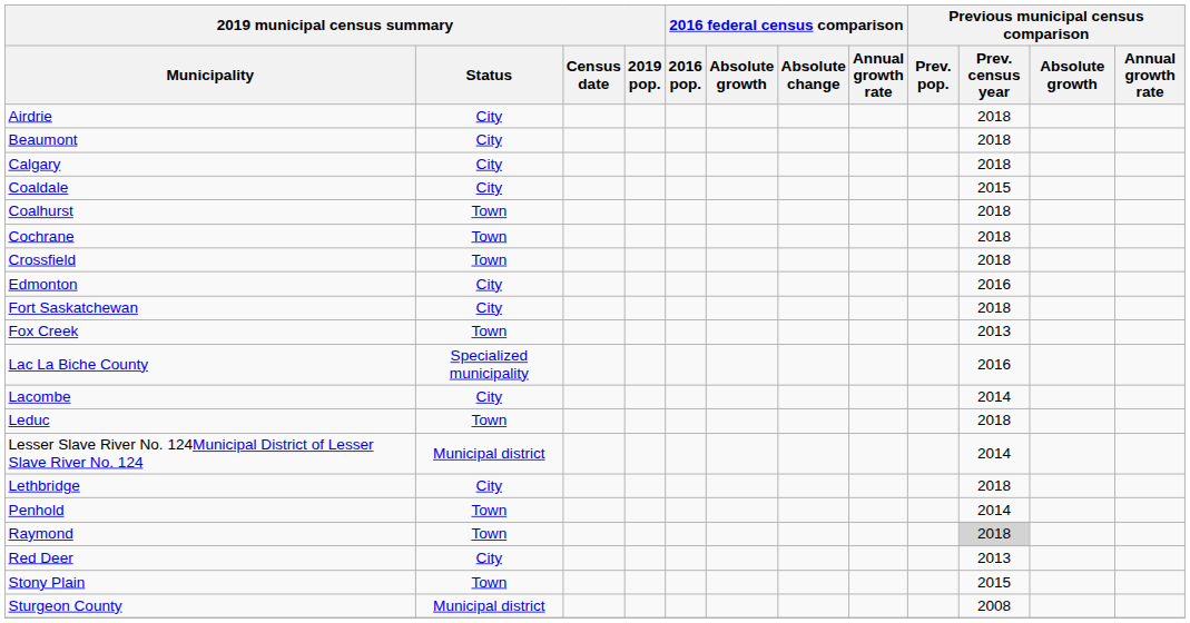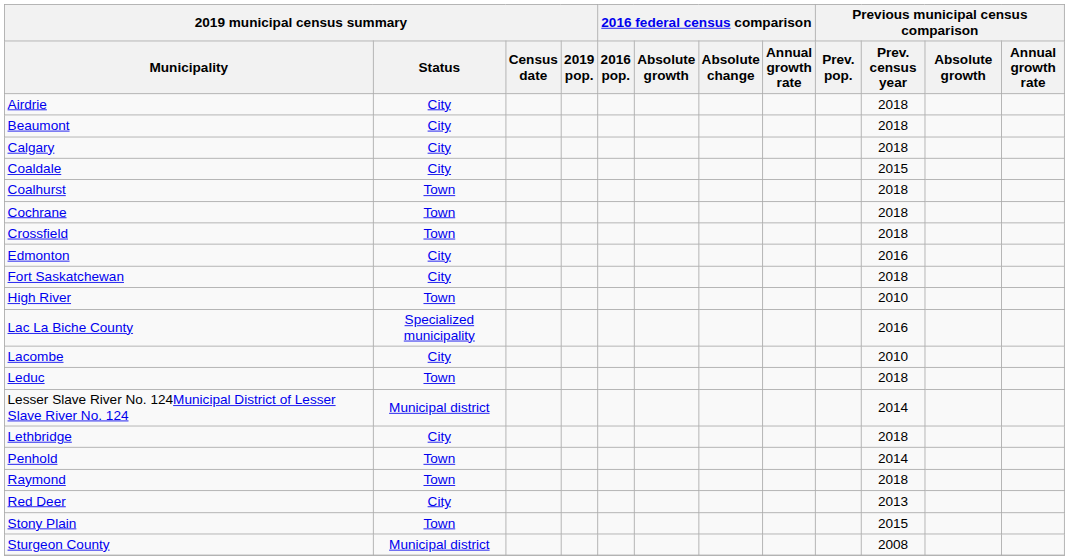- row: Fox Creek | Town | 2013
+ row: High River | Town | 2010
Lacombe | Previous municipal census comparison / Prev. census year: 2014 -> 2010
Raymond | Previous municipal census comparison / Prev. census year: lightgrey background -> no background
